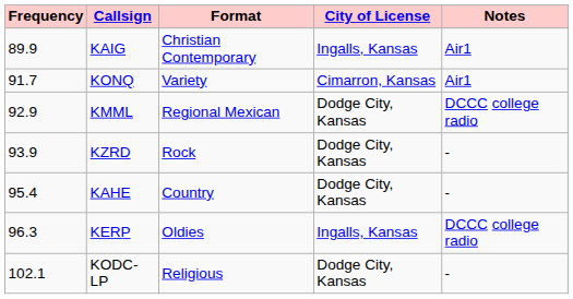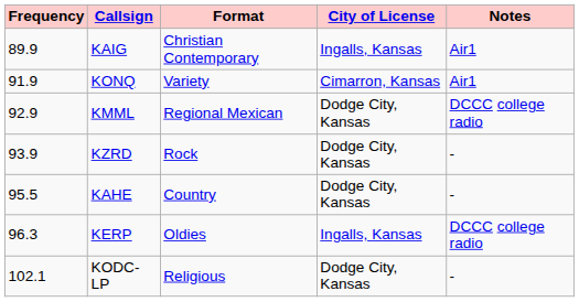KONQ | Frequency: 91.7 -> 91.9
KAHE | Frequency: 95.4 -> 95.5
